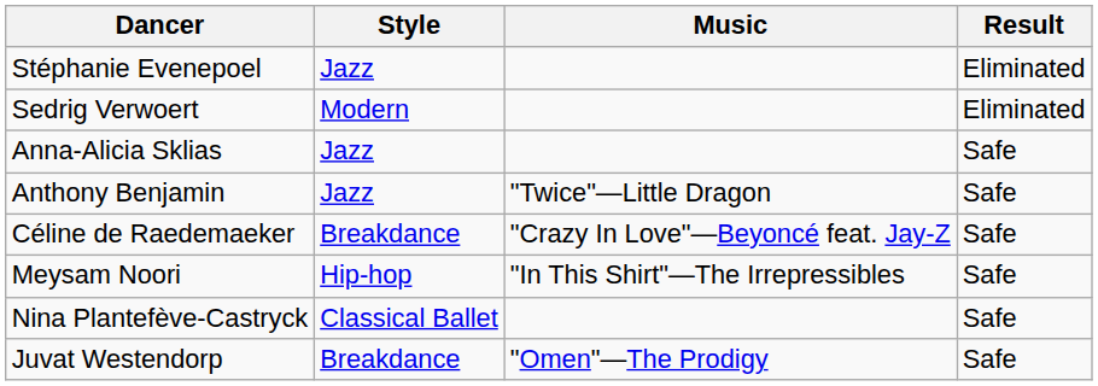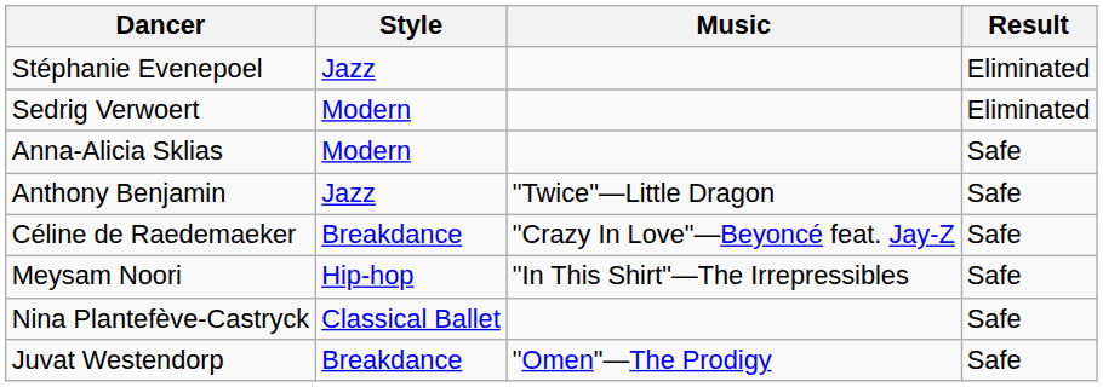Anna-Alicia Sklias | Style: Jazz -> Modern
